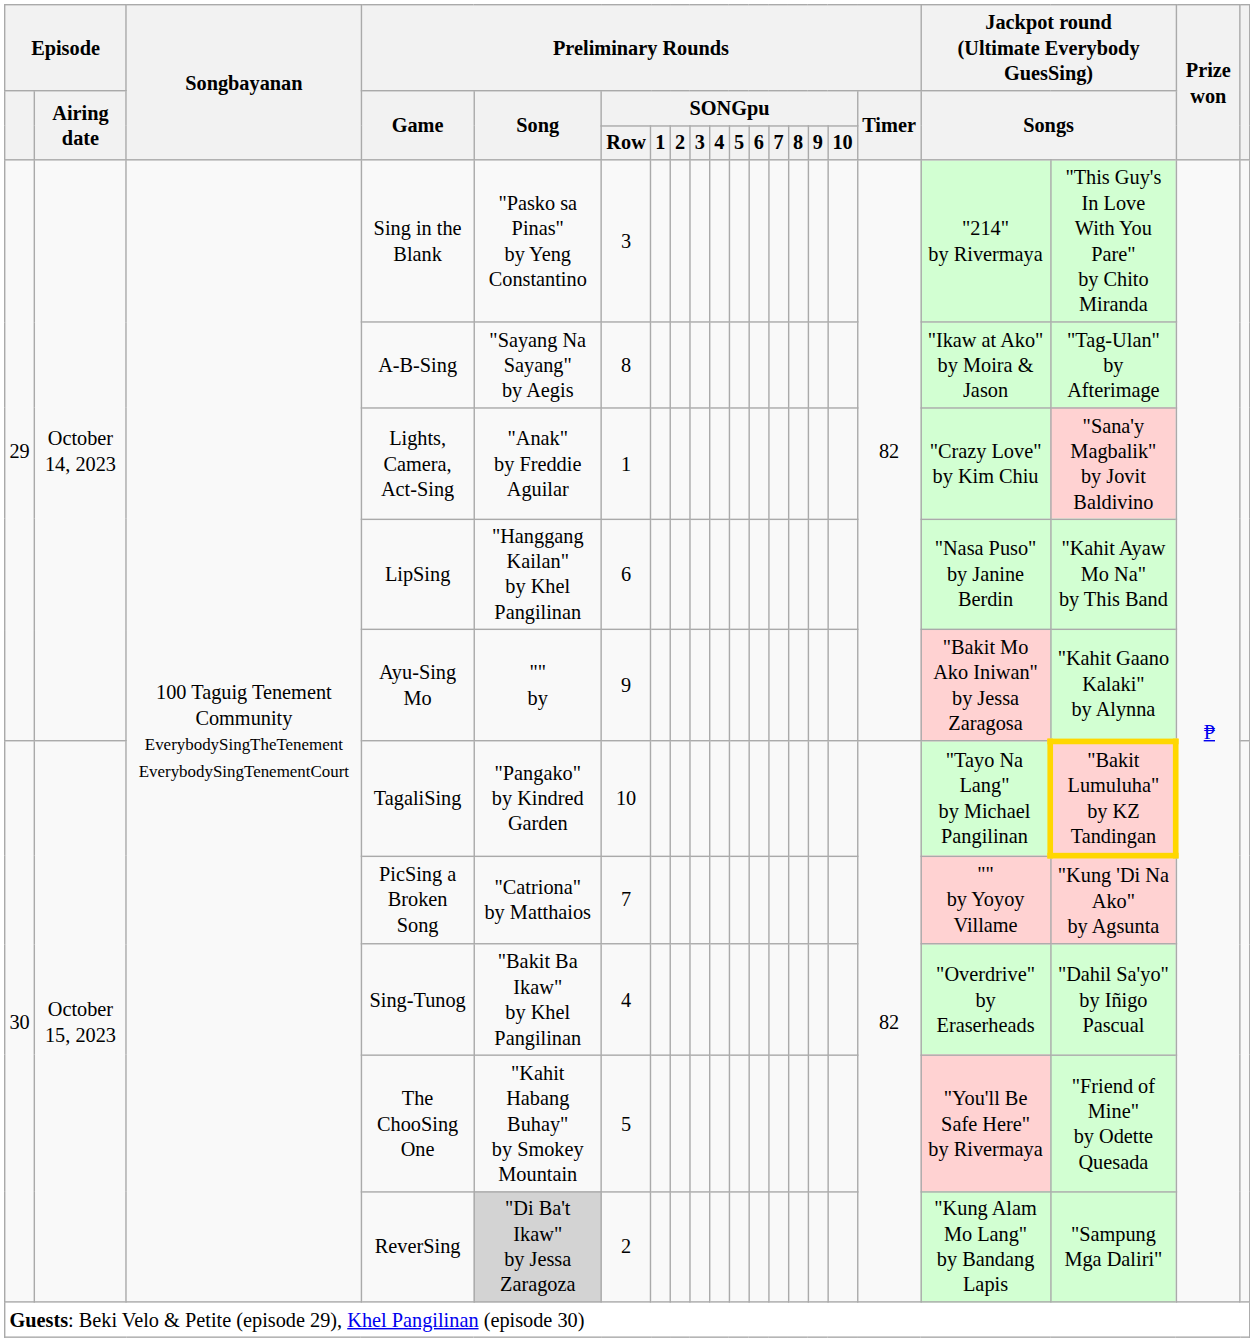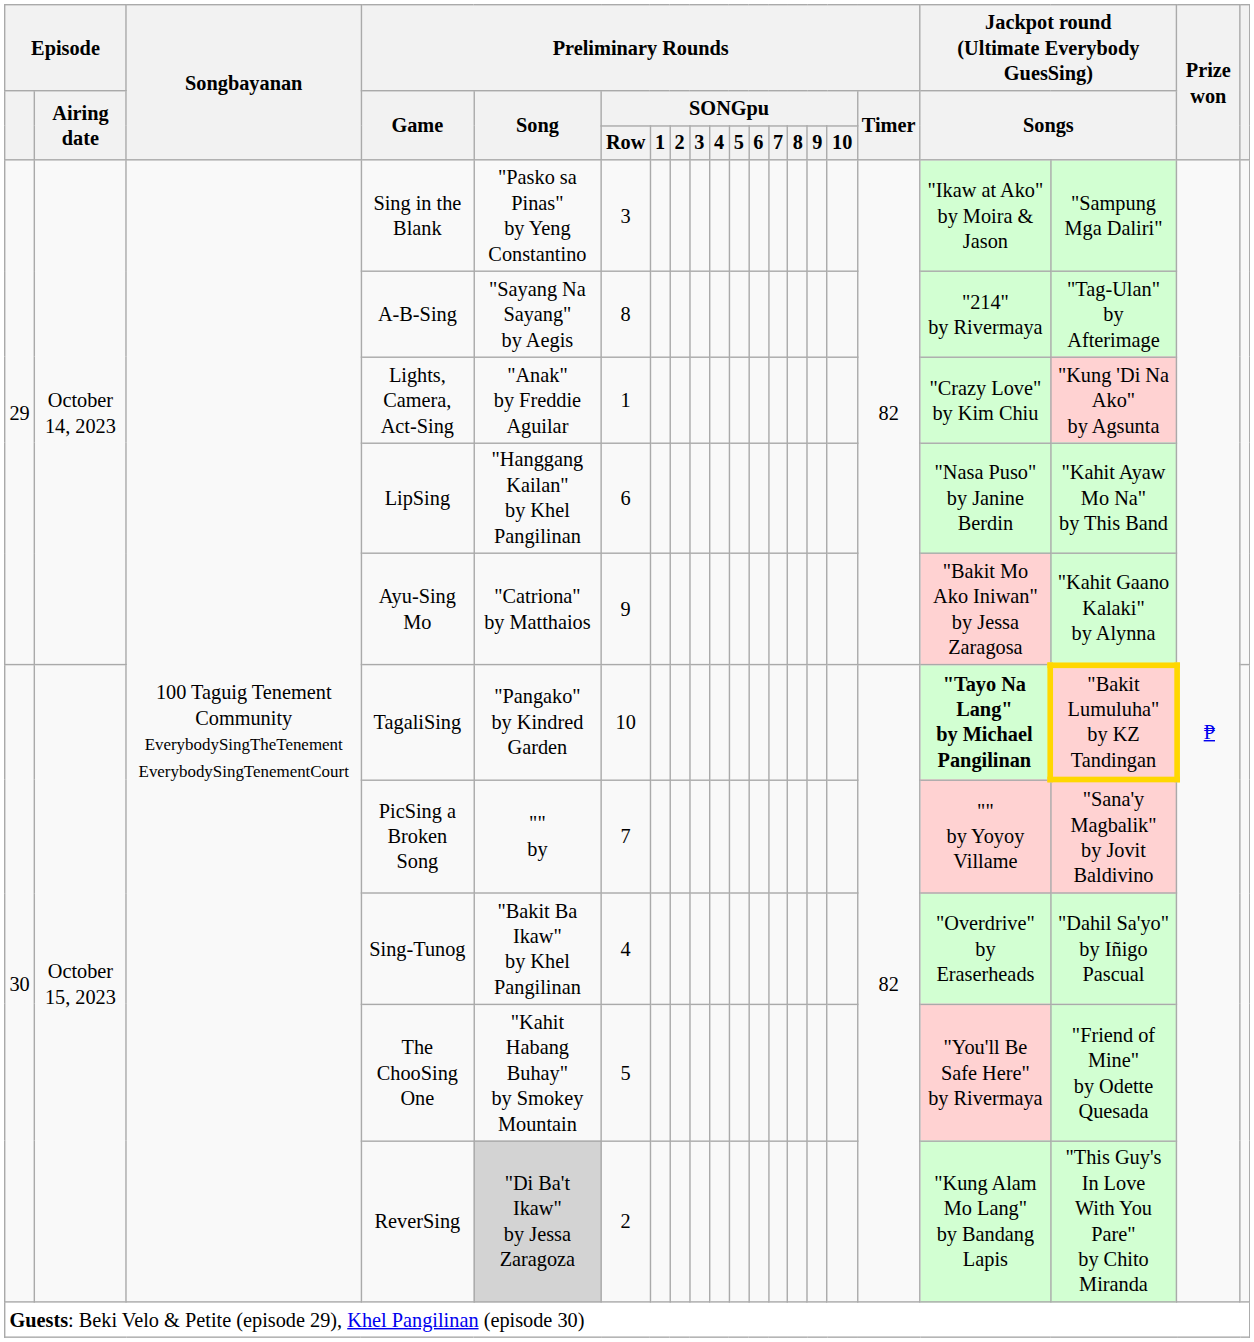Sing in the Blank | column 18: "214" by Rivermaya -> "Ikaw at Ako" by Moira & Jason
Sing in the Blank | column 19: "This Guy's In Love With You Pare" by Chito Miranda -> "Sampung Mga Daliri"
A-B-Sing | column 18: "Ikaw at Ako" by Moira & Jason -> "214" by Rivermaya
Lights, Camera, Act-Sing | column 19: "Sana'y Magbalik" by Jovit Baldivino -> "Kung 'Di Na Ako" by Agsunta
Ayu-Sing Mo | Preliminary Rounds / Song: "" by -> "Catriona" by Matthaios
TagaliSing | column 18: normal -> bold
PicSing a Broken Song | Preliminary Rounds / Song: "Catriona" by Matthaios -> "" by
PicSing a Broken Song | column 19: "Kung 'Di Na Ako" by Agsunta -> "Sana'y Magbalik" by Jovit Baldivino
ReverSing | column 19: "Sampung Mga Daliri" -> "This Guy's In Love With You Pare" by Chito Miranda
